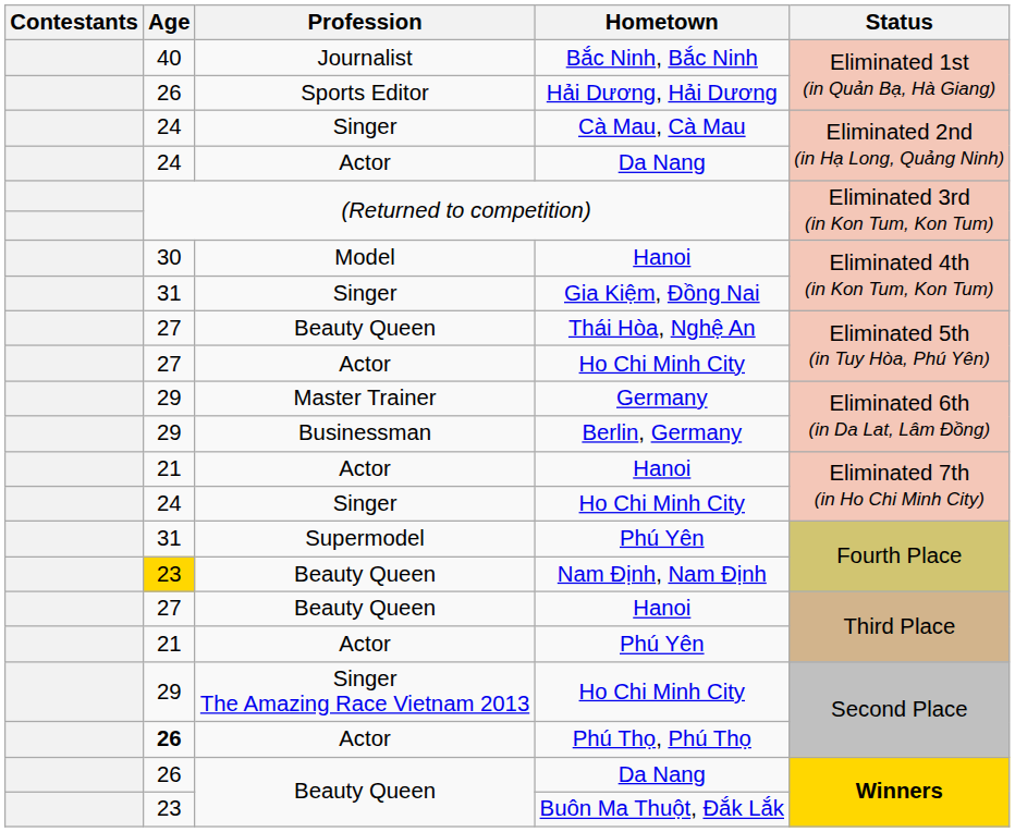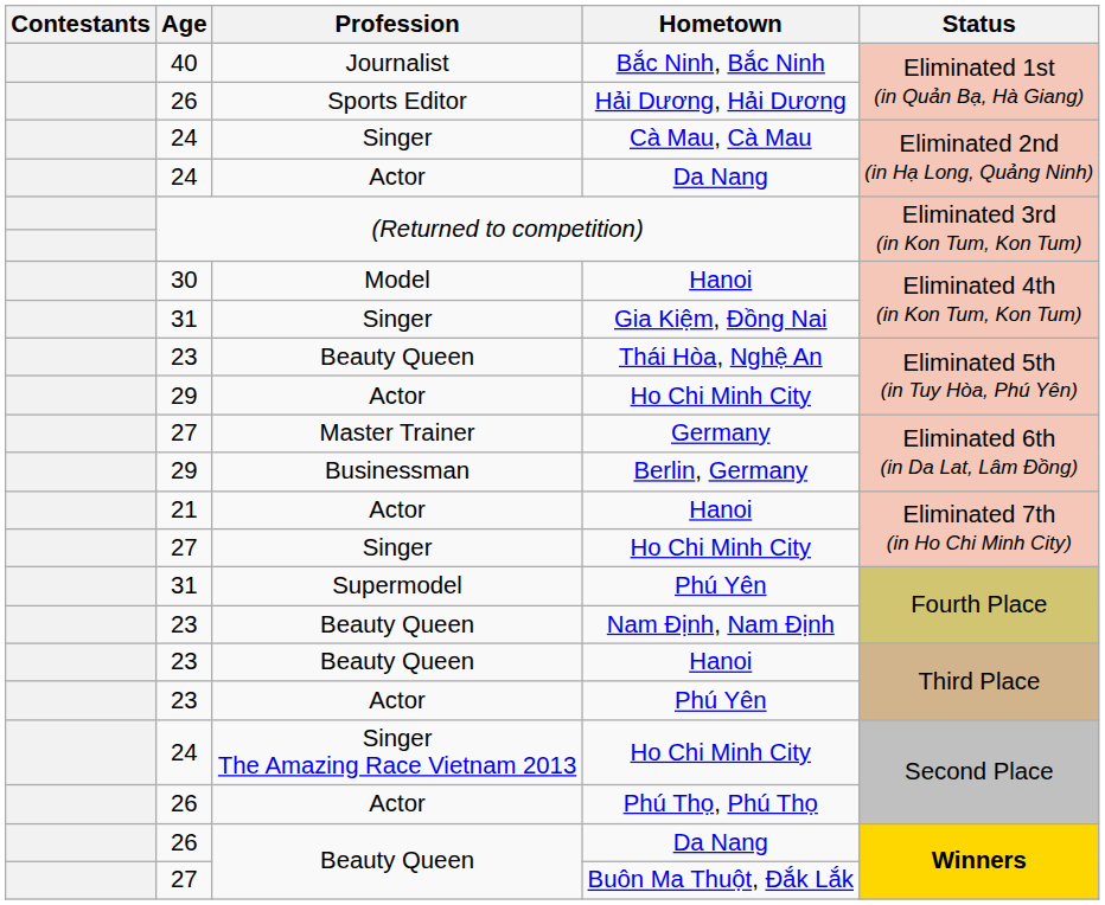Thái Hòa, Nghệ An | Age: 27 -> 23
Actor / Ho Chi Minh City | Age: 27 -> 29
Germany | Age: 29 -> 27
Singer / Ho Chi Minh City | Age: 24 -> 27
Nam Định, Nam Định | Age: gold background -> no background
Beauty Queen / Hanoi | Age: 27 -> 23
Actor / Phú Yên | Age: 21 -> 23
Singer The Amazing Race Vietnam 2013 / Ho Chi Minh City | Age: 29 -> 24
Phú Thọ, Phú Thọ | Age: bold -> normal
Buôn Ma Thuột, Đắk Lắk | Age: 23 -> 27
